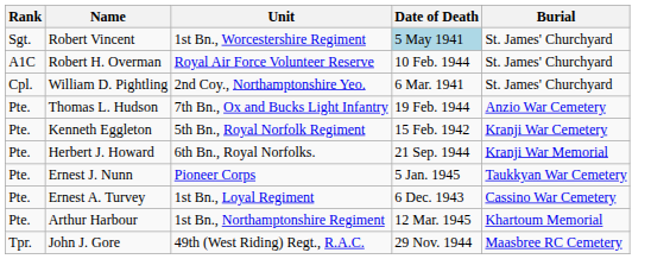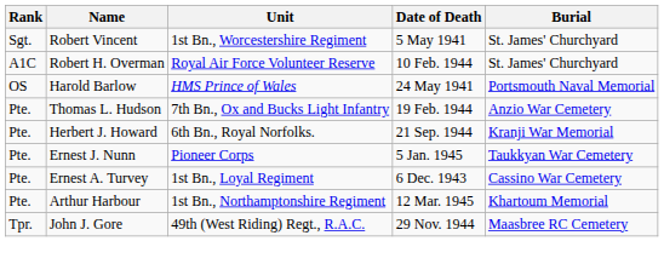Robert Vincent | Date of Death: lightblue background -> no background
- row: Cpl. | William D. Pightling | 2nd Coy., Northamptonshire Yeo. | 6 Mar. 1941 | St. James' Churchyard
+ row: OS | Harold Barlow | HMS Prince of Wales | 24 May 1941 | Portsmouth Naval Memorial
- row: Pte. | Kenneth Eggleton | 5th Bn., Royal Norfolk Regiment | 15 Feb. 1942 | Kranji War Cemetery
